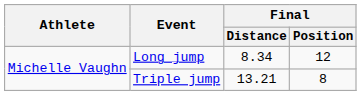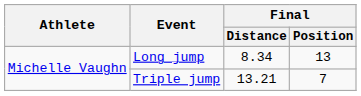Long jump | Final / Position: 12 -> 13
Triple jump | Final / Position: 8 -> 7
